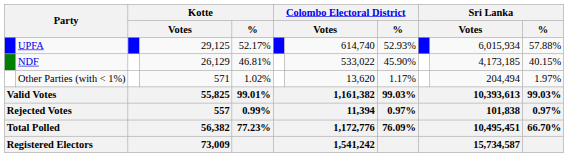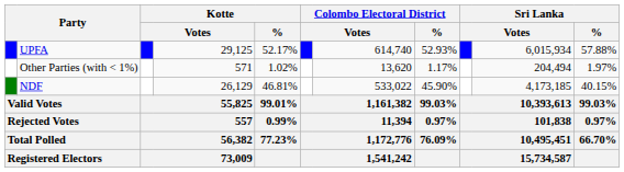rows swapped: NDF <-> Other Parties (with < 1%)
